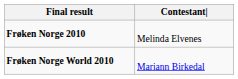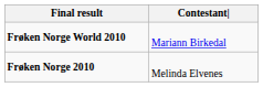rows swapped: Frøken Norge 2010 <-> Frøken Norge World 2010
